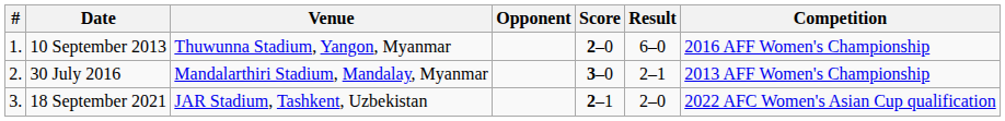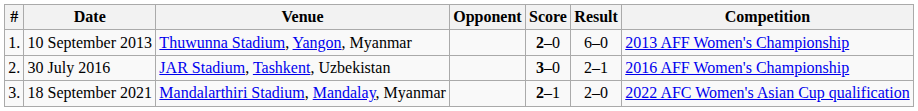10 September 2013 | Competition: 2016 AFF Women's Championship -> 2013 AFF Women's Championship
30 July 2016 | Venue: Mandalarthiri Stadium, Mandalay, Myanmar -> JAR Stadium, Tashkent, Uzbekistan
30 July 2016 | Competition: 2013 AFF Women's Championship -> 2016 AFF Women's Championship
18 September 2021 | Venue: JAR Stadium, Tashkent, Uzbekistan -> Mandalarthiri Stadium, Mandalay, Myanmar
